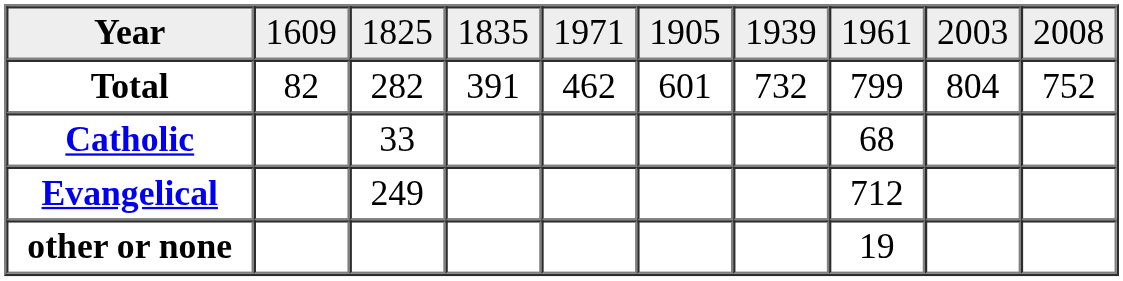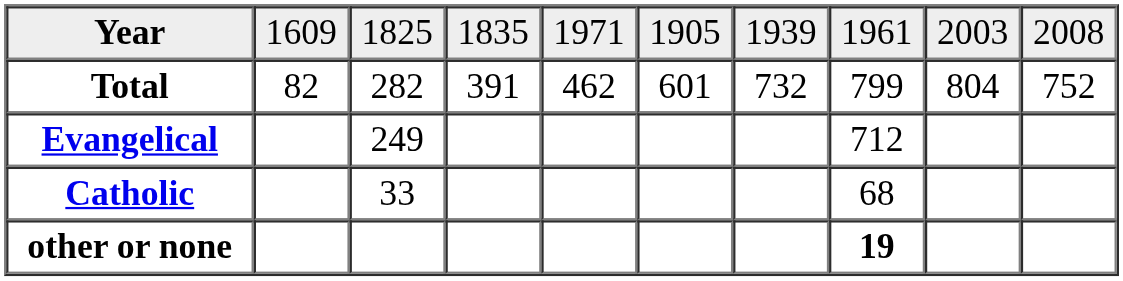rows swapped: Catholic <-> Evangelical
other or none | column 8: normal -> bold
